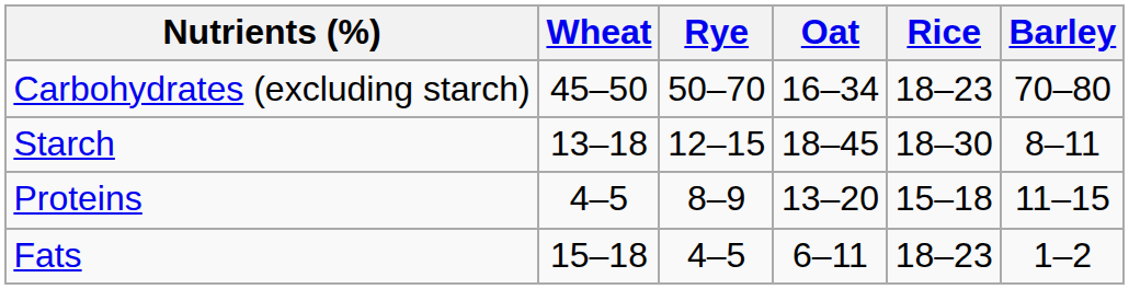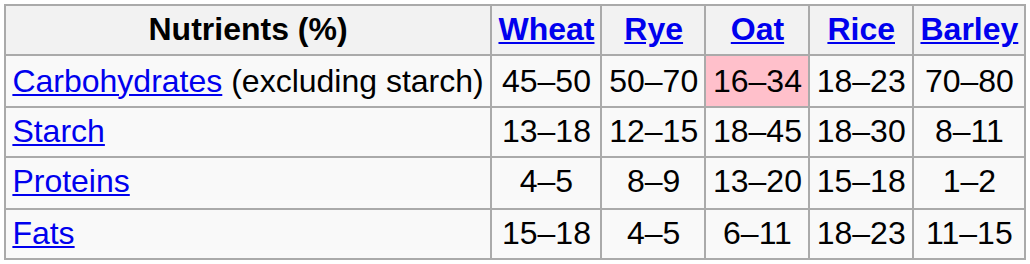Carbohydrates (excluding starch) | Oat: no background -> pink background
Proteins | Barley: 11–15 -> 1–2
Fats | Barley: 1–2 -> 11–15
